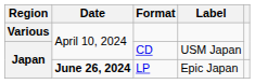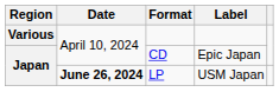CD | Label: USM Japan -> Epic Japan
LP | Label: Epic Japan -> USM Japan
